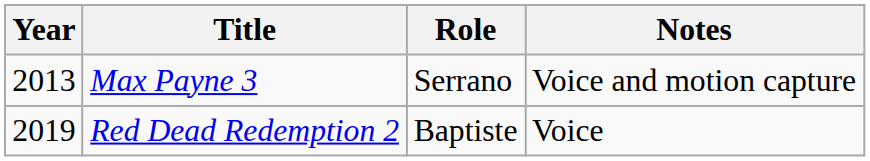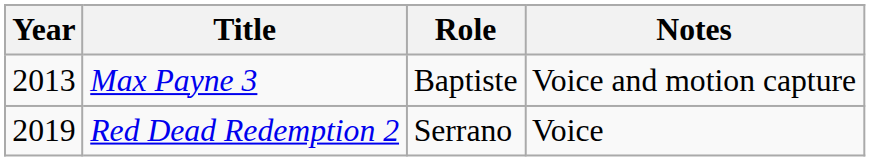Max Payne 3 | Role: Serrano -> Baptiste
Red Dead Redemption 2 | Role: Baptiste -> Serrano
